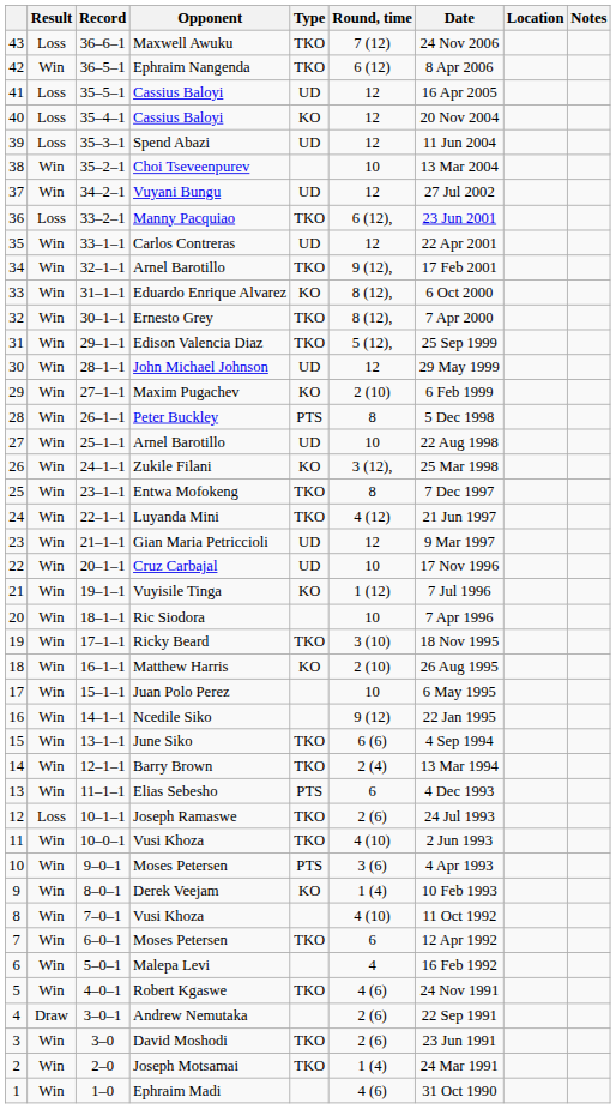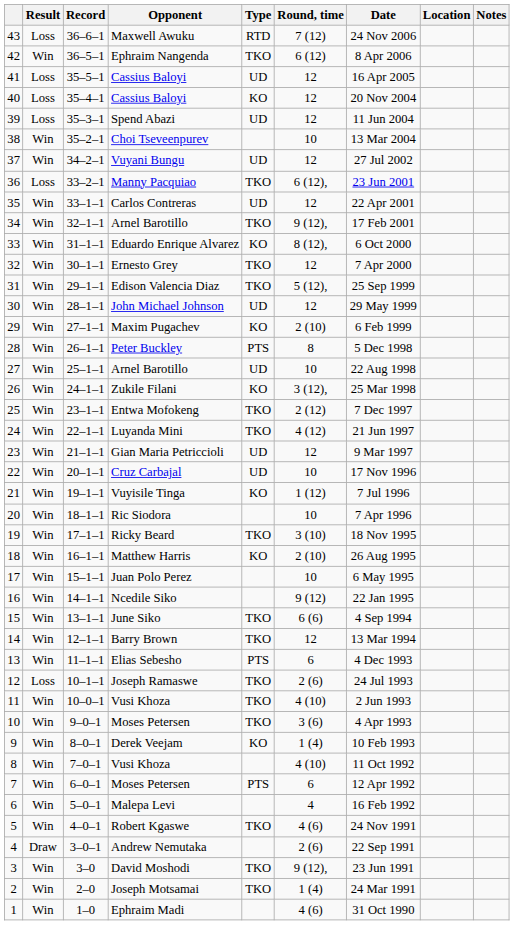Maxwell Awuku | Type: TKO -> RTD
Ernesto Grey | Round, time: 8 (12), -> 12
Entwa Mofokeng | Round, time: 8 -> 2 (12)
Barry Brown | Round, time: 2 (4) -> 12
10 / Moses Petersen | Type: PTS -> TKO
7 / Moses Petersen | Type: TKO -> PTS
David Moshodi | Round, time: 2 (6) -> 9 (12),
